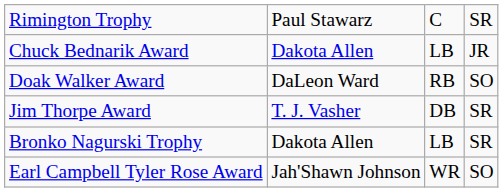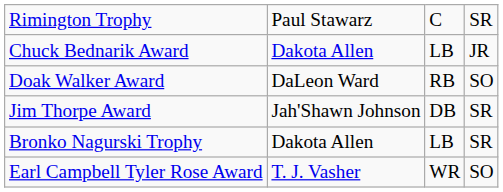Jim Thorpe Award | column 2: T. J. Vasher -> Jah'Shawn Johnson
Earl Campbell Tyler Rose Award | column 2: Jah'Shawn Johnson -> T. J. Vasher
